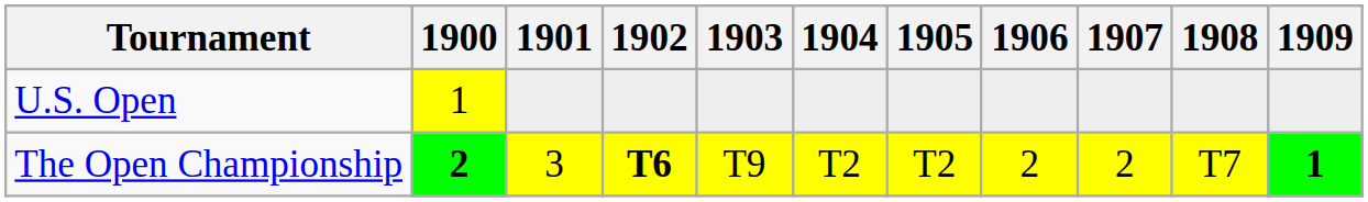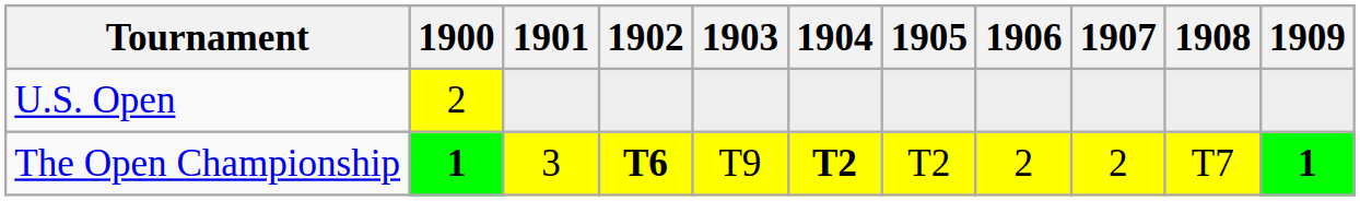U.S. Open | 1900: 1 -> 2
The Open Championship | 1900: 2 -> 1
The Open Championship | 1904: normal -> bold
